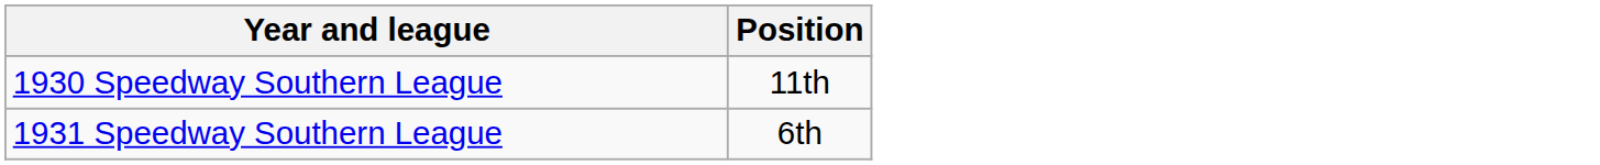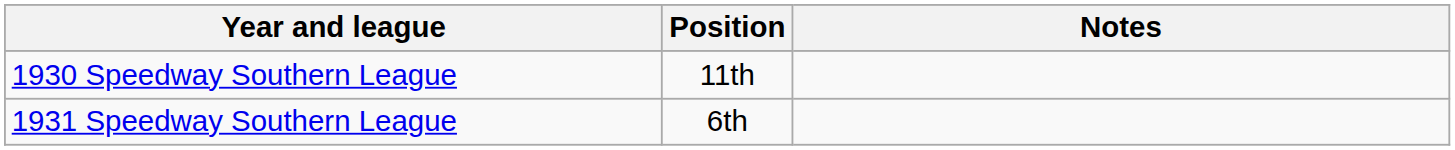+ column: Notes
